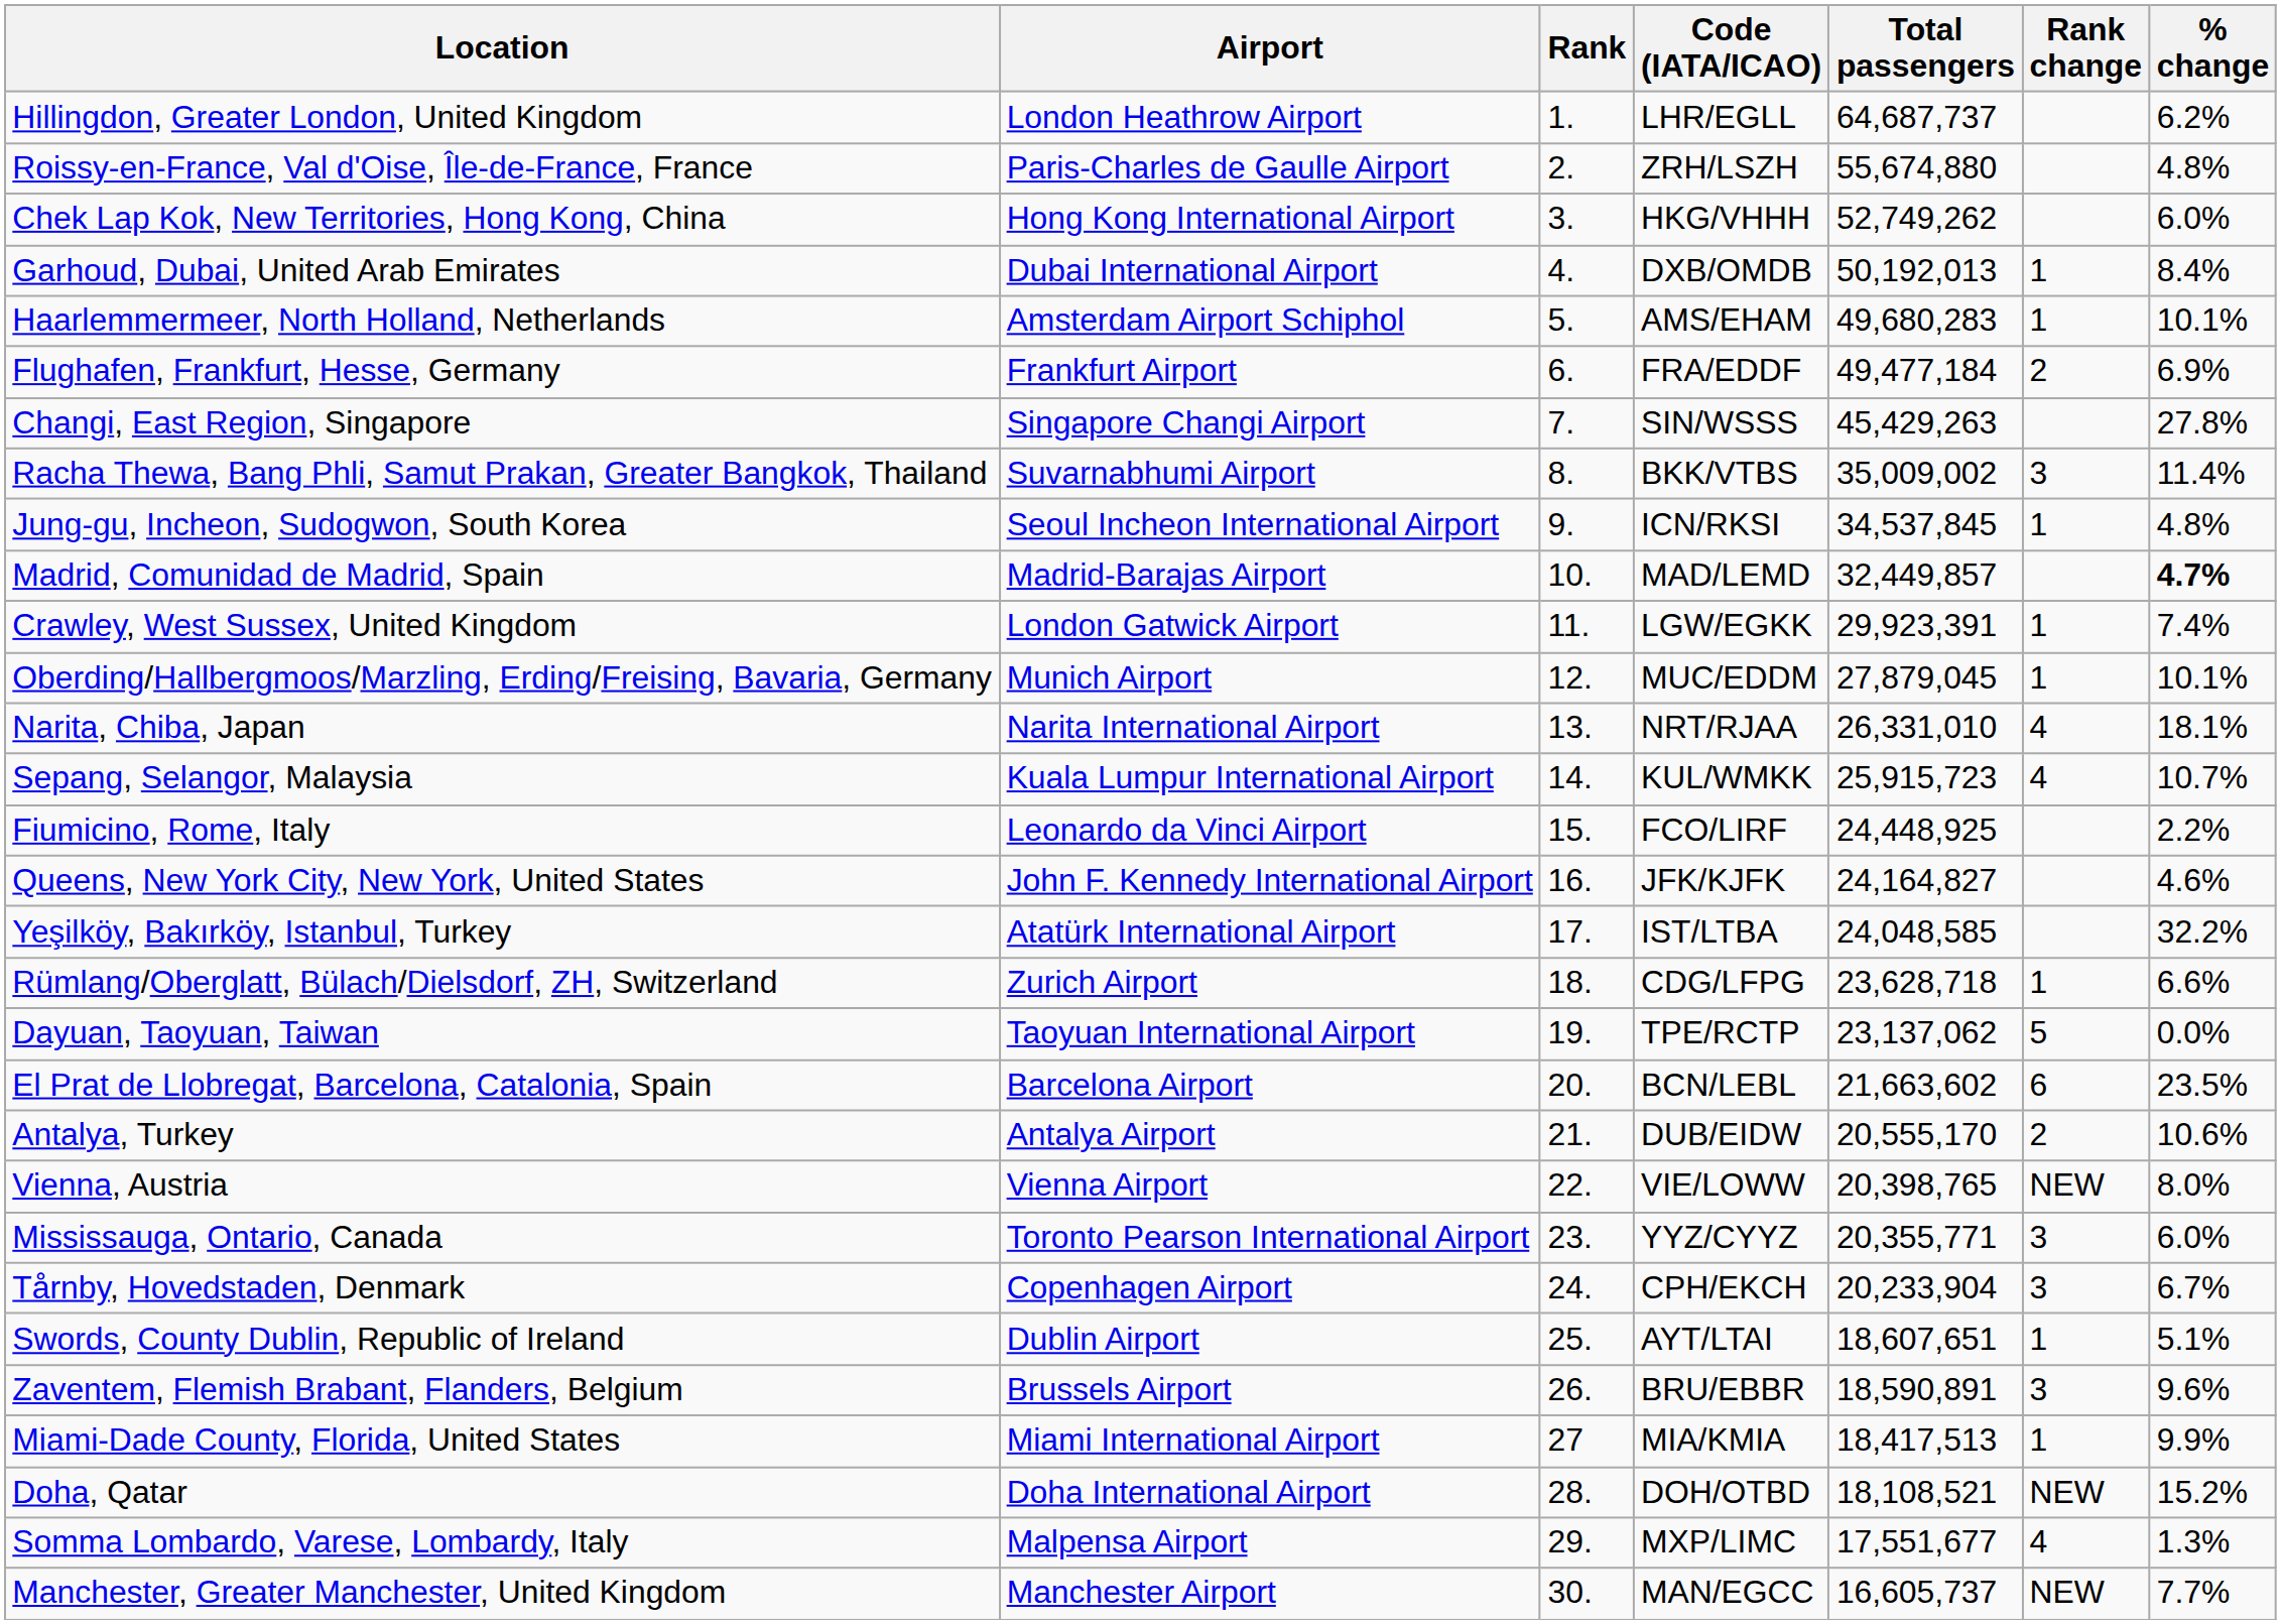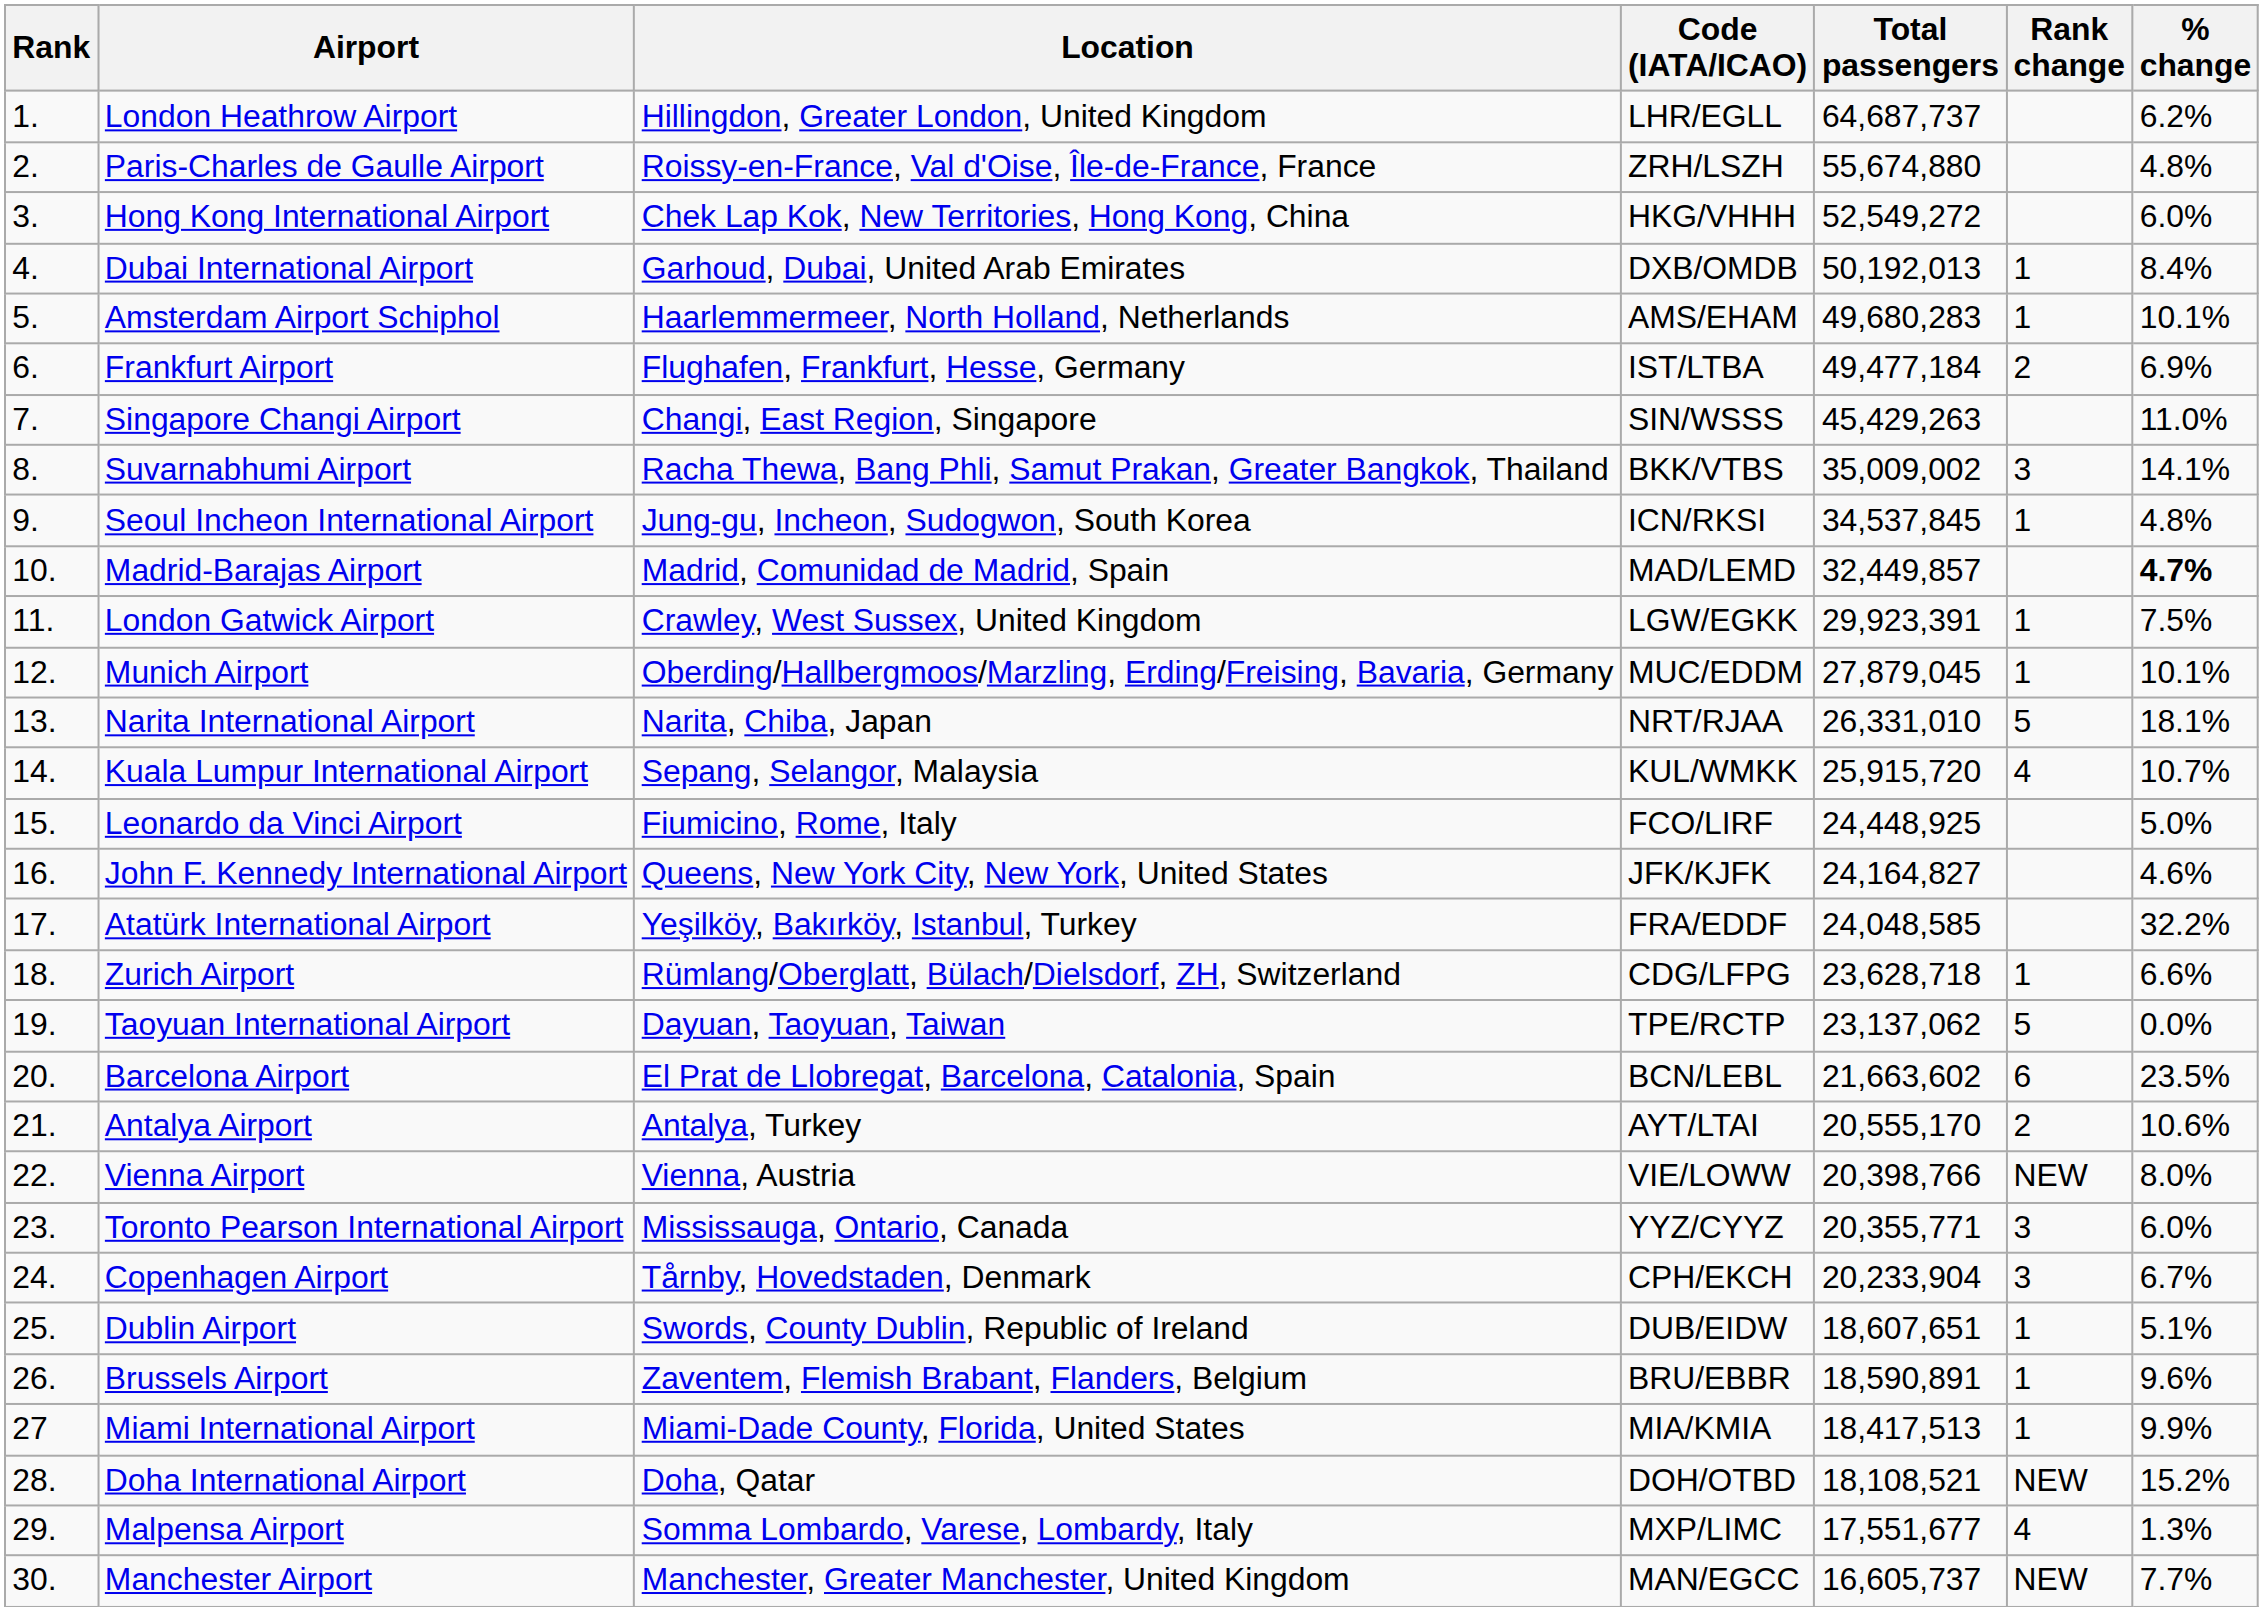columns swapped: Rank <-> Location
Hong Kong International Airport | Total passengers: 52,749,262 -> 52,549,272
Frankfurt Airport | Code (IATA/ICAO): FRA/EDDF -> IST/LTBA
Singapore Changi Airport | % change: 27.8% -> 11.0%
Suvarnabhumi Airport | % change: 11.4% -> 14.1%
London Gatwick Airport | % change: 7.4% -> 7.5%
Narita International Airport | Rank change: 4 -> 5
Kuala Lumpur International Airport | Total passengers: 25,915,723 -> 25,915,720
Leonardo da Vinci Airport | % change: 2.2% -> 5.0%
Atatürk International Airport | Code (IATA/ICAO): IST/LTBA -> FRA/EDDF
Antalya Airport | Code (IATA/ICAO): DUB/EIDW -> AYT/LTAI
Vienna Airport | Total passengers: 20,398,765 -> 20,398,766
Dublin Airport | Code (IATA/ICAO): AYT/LTAI -> DUB/EIDW
Brussels Airport | Rank change: 3 -> 1
